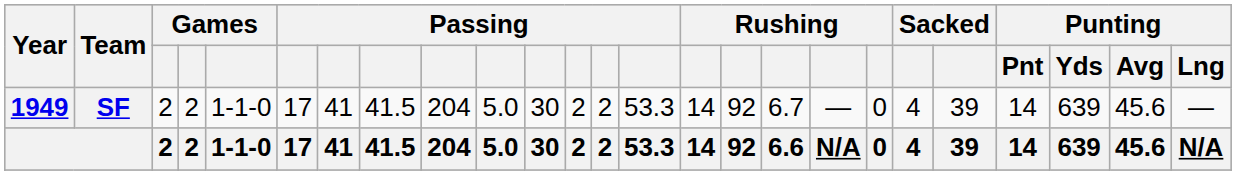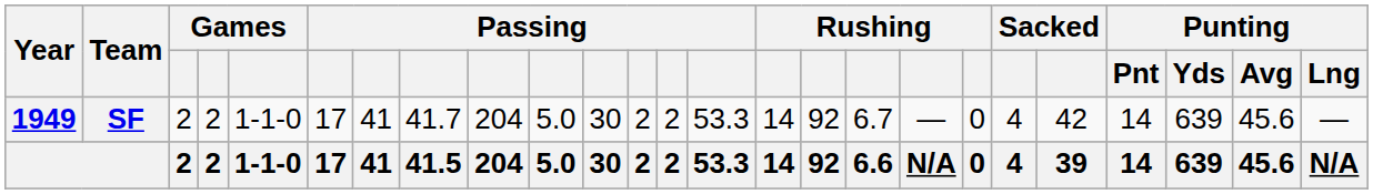SF | column 8: 41.5 -> 41.7
SF | column 21: 39 -> 42
